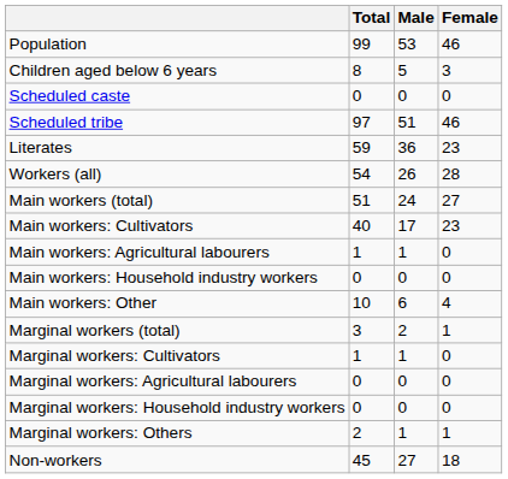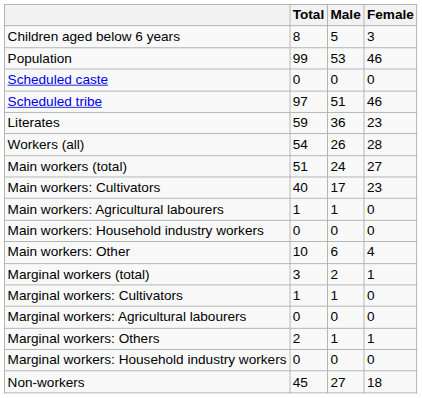rows swapped: Population <-> Children aged below 6 years
rows swapped: Marginal workers: Household industry workers <-> Marginal workers: Others
